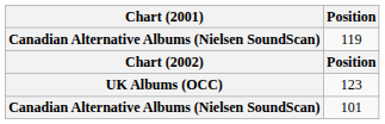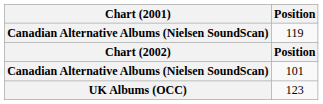rows swapped: 101 <-> 123
